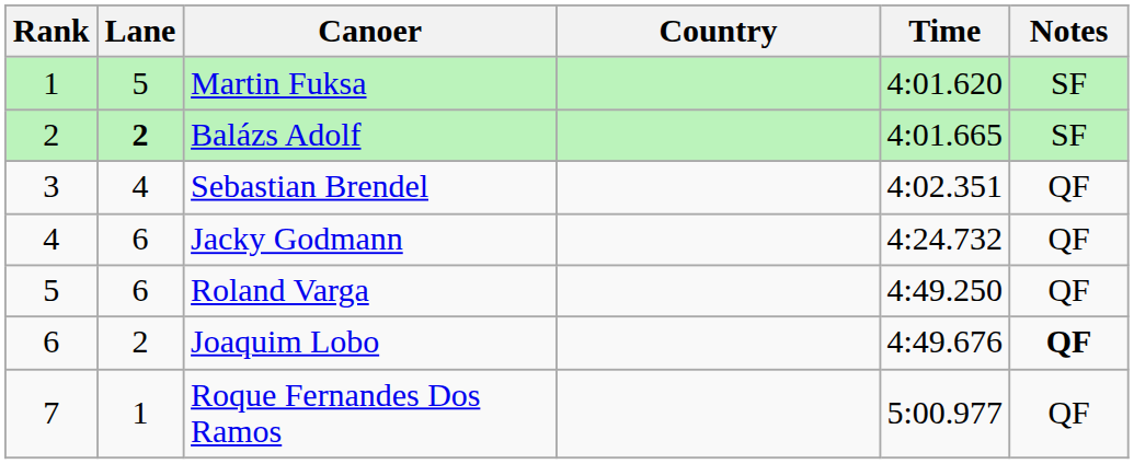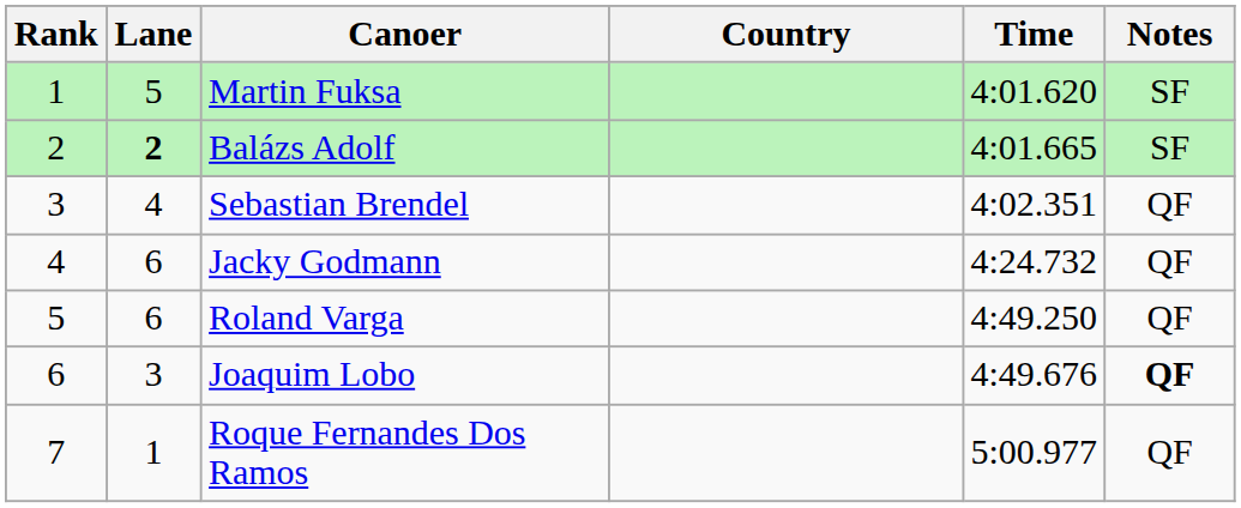Joaquim Lobo | Lane: 2 -> 3
